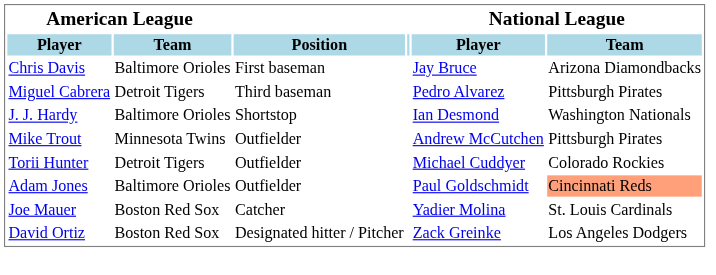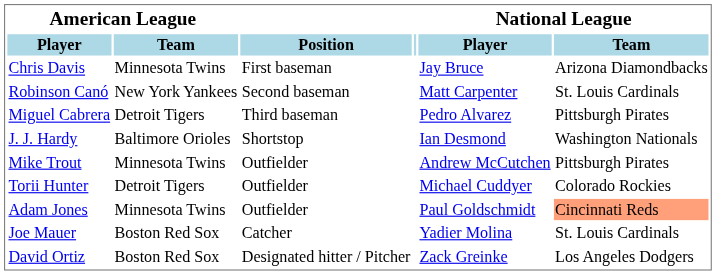Chris Davis | American League / Team: Baltimore Orioles -> Minnesota Twins
+ row: Robinson Canó | New York Yankees | Second baseman | Matt Carpenter | St. Louis Cardinals
Adam Jones | American League / Team: Baltimore Orioles -> Minnesota Twins
